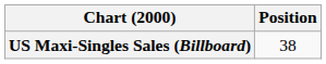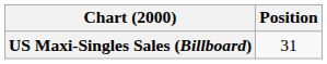US Maxi-Singles Sales (Billboard) | Position: 38 -> 31
